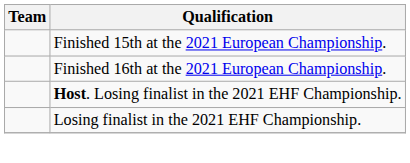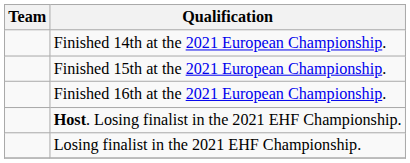+ row: Finished 14th at the 2021 European Championship.
